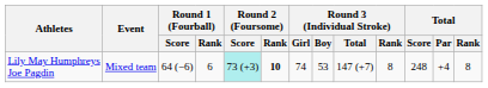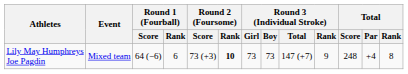Lily May Humphreys Joe Pagdin | Round 2 (Foursome) / Score: paleturquoise background -> no background
Lily May Humphreys Joe Pagdin | Round 3 (Individual Stroke) / Girl: 74 -> 73
Lily May Humphreys Joe Pagdin | Round 3 (Individual Stroke) / Boy: 53 -> 73
Lily May Humphreys Joe Pagdin | Round 3 (Individual Stroke) / Rank: 8 -> 9
